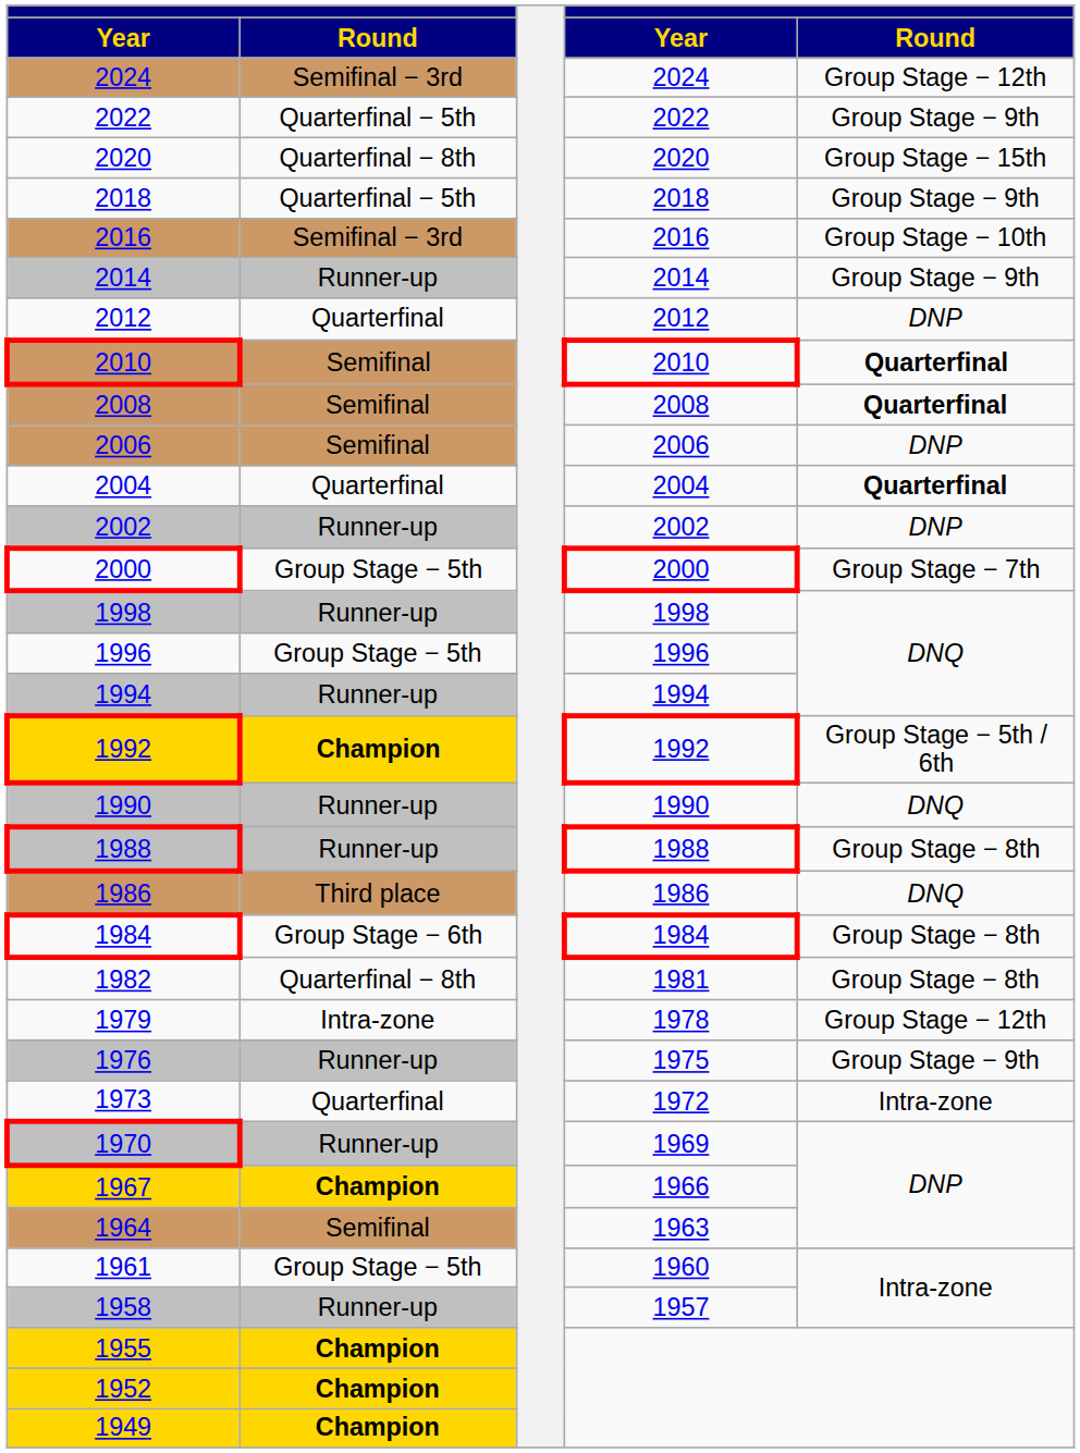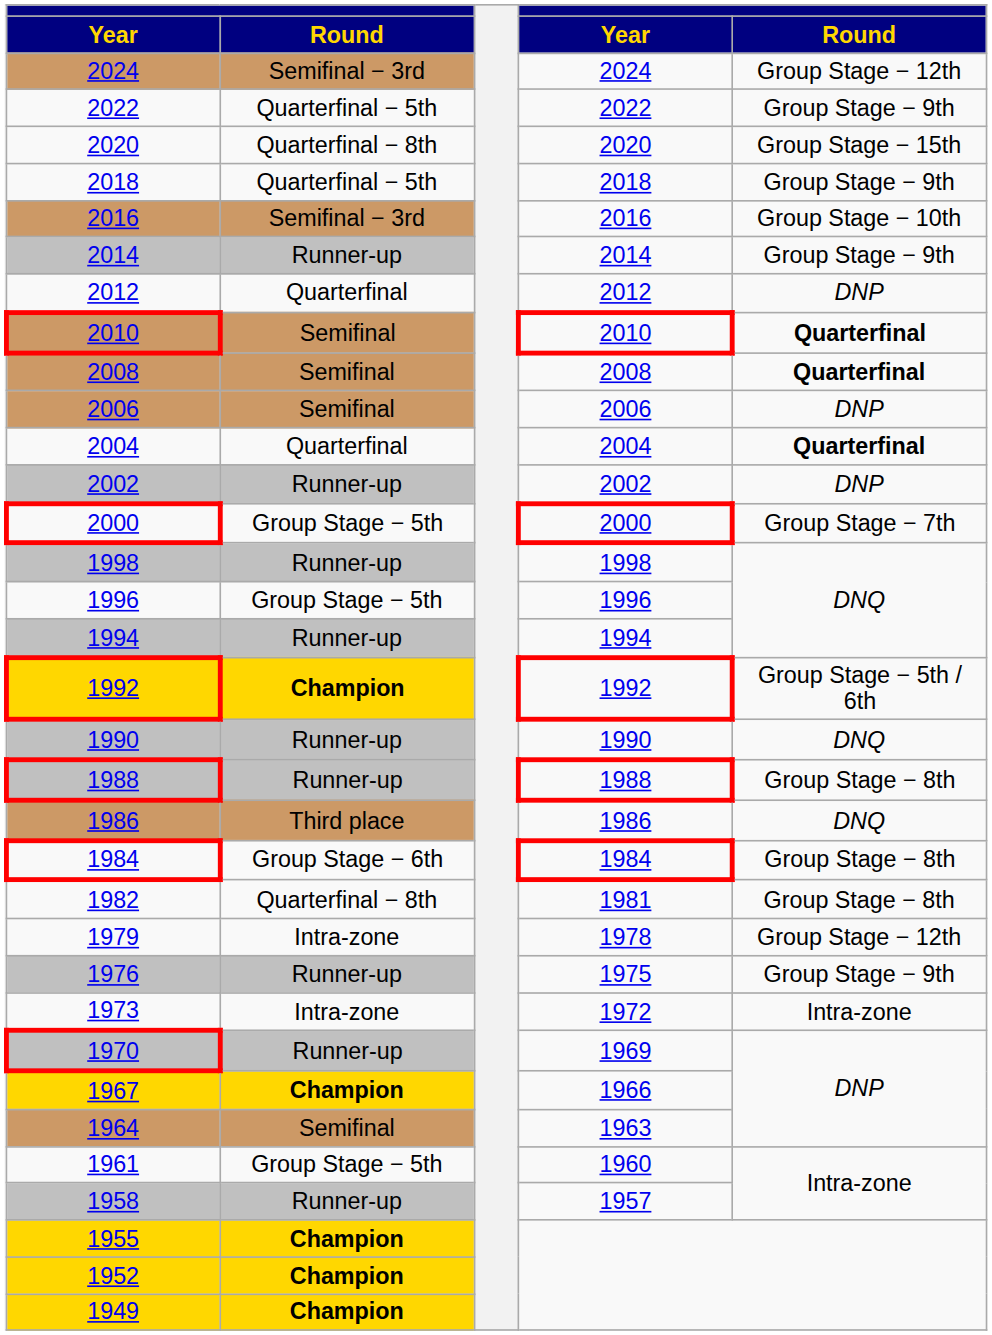1973 | column 2: Quarterfinal -> Intra-zone
